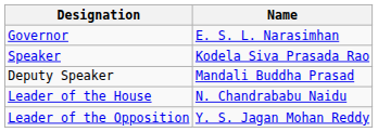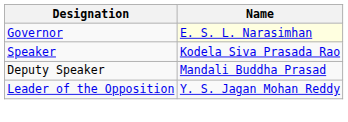Governor | Name: no background -> lightyellow background
- row: Leader of the House | N. Chandrababu Naidu
